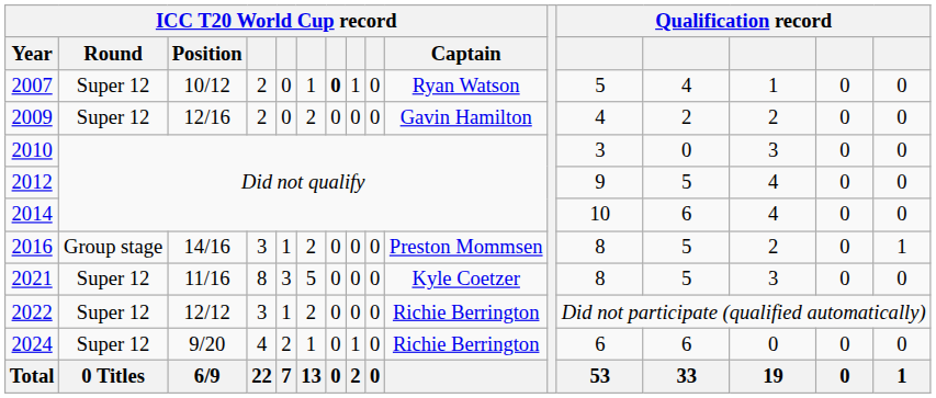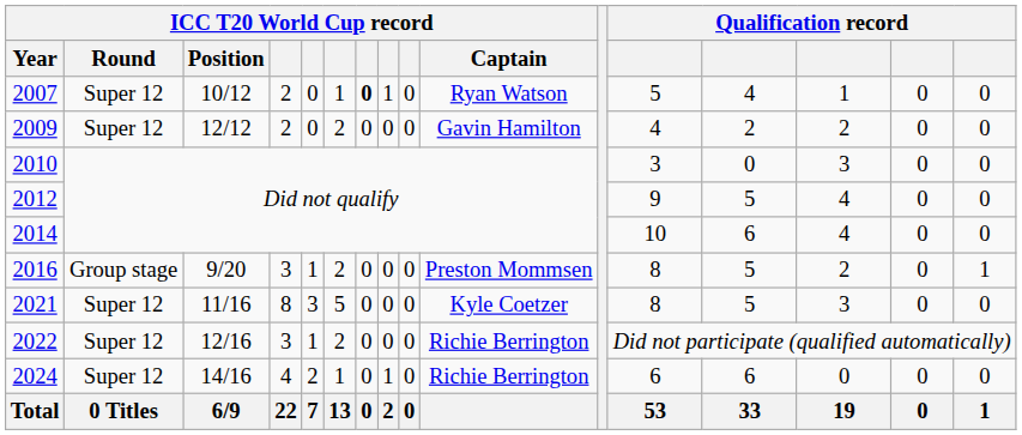2009 | ICC T20 World Cup record / Position: 12/16 -> 12/12
2016 | ICC T20 World Cup record / Position: 14/16 -> 9/20
2022 | ICC T20 World Cup record / Position: 12/12 -> 12/16
2024 | ICC T20 World Cup record / Position: 9/20 -> 14/16
